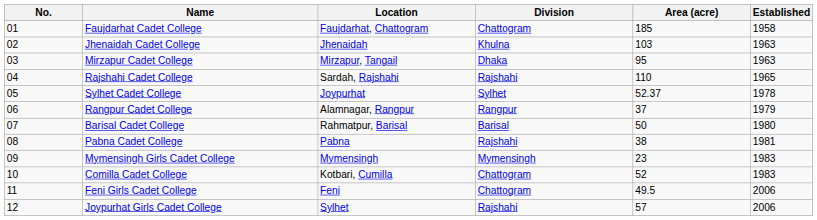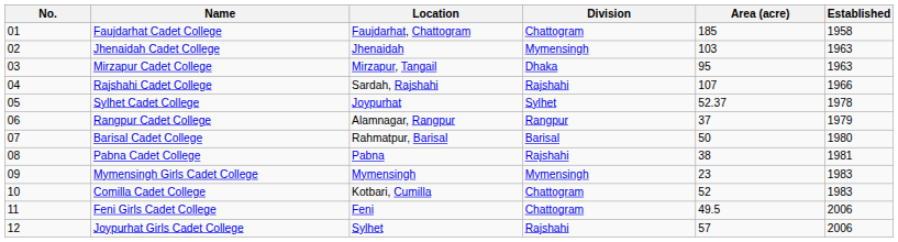Jhenaidah Cadet College | Division: Khulna -> Mymensingh
Rajshahi Cadet College | Area (acre): 110 -> 107
Rajshahi Cadet College | Established: 1965 -> 1966
